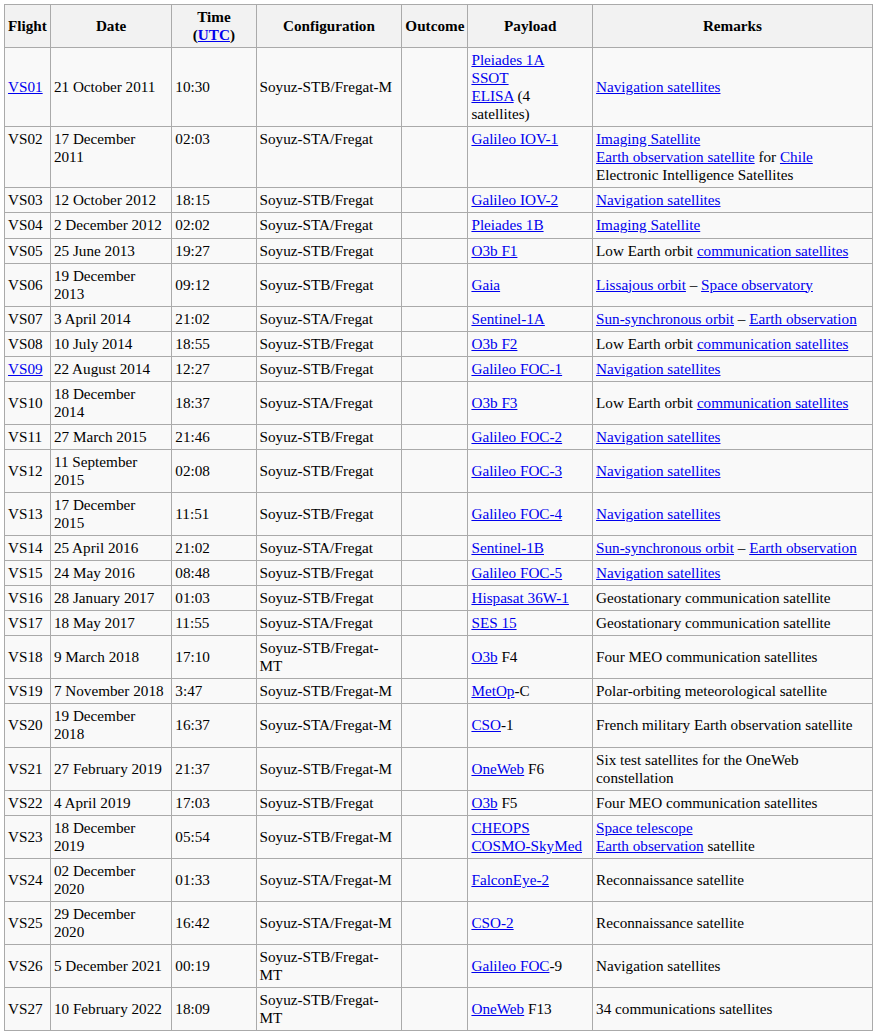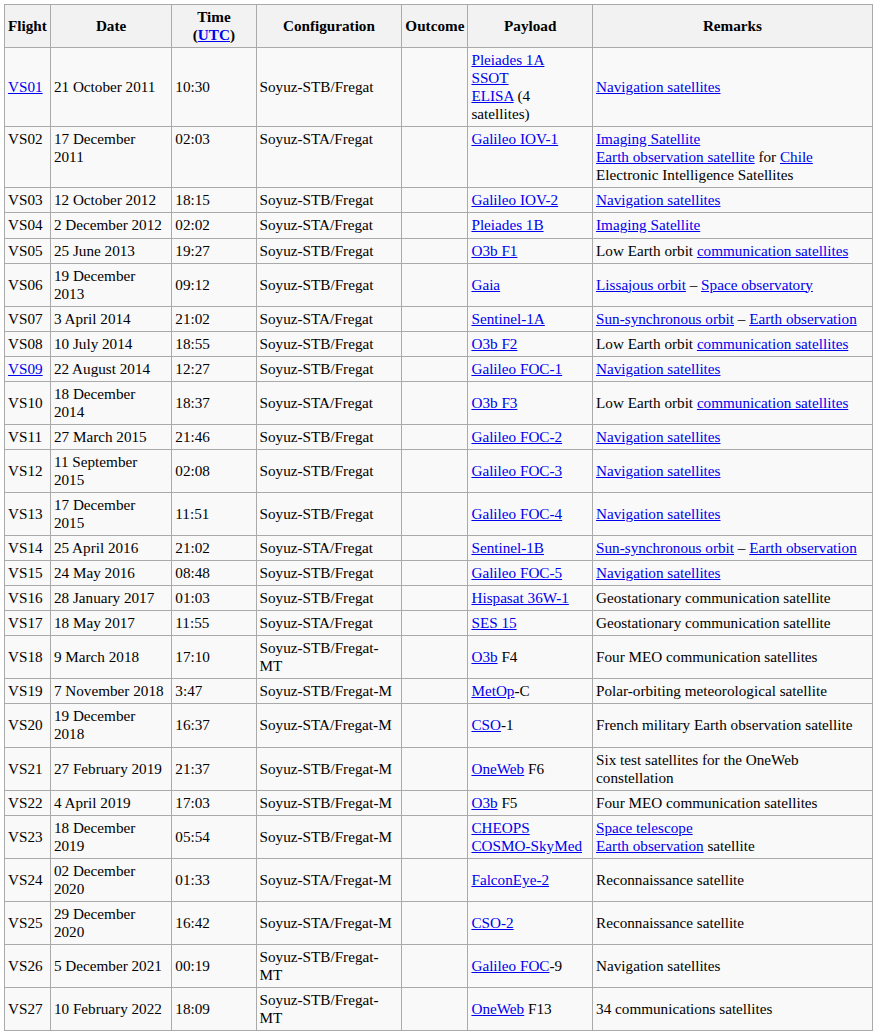VS01 | Configuration: Soyuz-STB/Fregat-M -> Soyuz-STB/Fregat
VS22 | Configuration: Soyuz-STB/Fregat -> Soyuz-STB/Fregat-M
